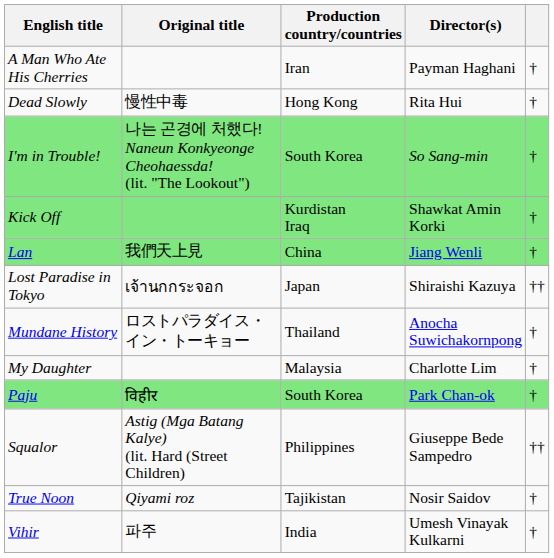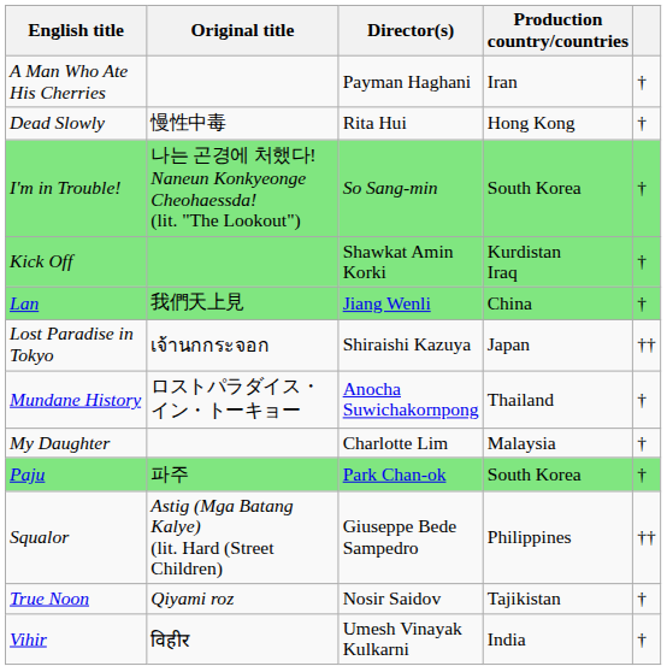columns swapped: Director(s) <-> Production country/countries
Paju | Original title: विहीर -> 파주
Vihir | Original title: 파주 -> विहीर
